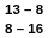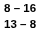rows swapped: 8 – 16 <-> 13 – 8
